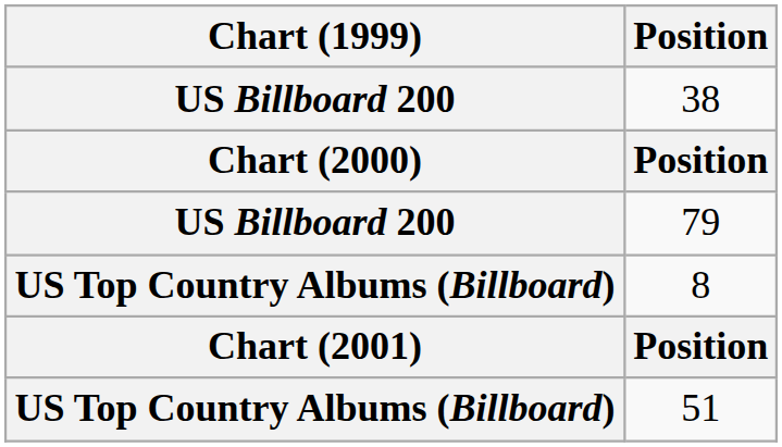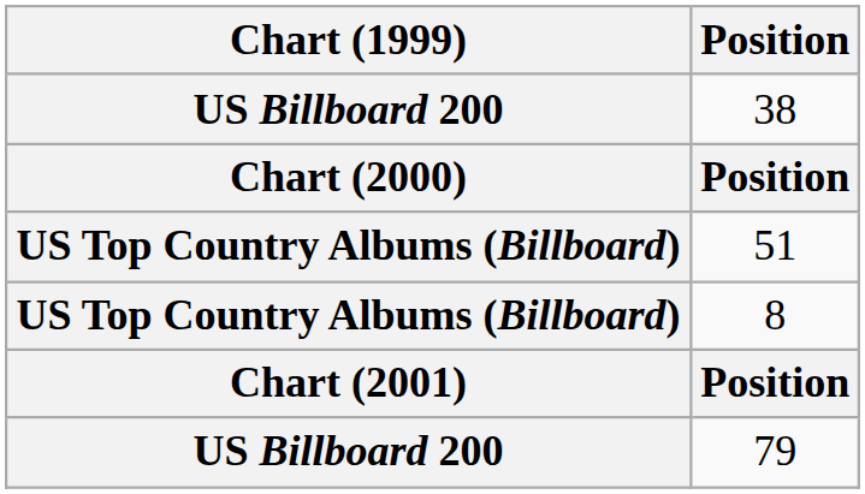rows swapped: 79 <-> 51
